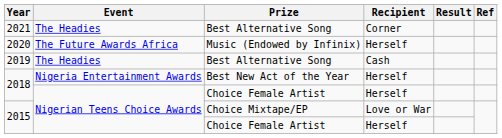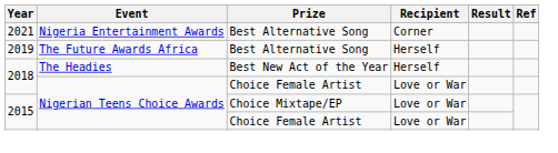2021 | Event: The Headies -> Nigeria Entertainment Awards
- row: 2020 | The Future Awards Africa | Music (Endowed by Infinix) | Herself
2019 | Event: The Headies -> The Future Awards Africa
2019 | Recipient: Cash -> Herself
2018 / Best New Act of the Year | Event: Nigeria Entertainment Awards -> The Headies
2018 / Choice Female Artist | Recipient: Herself -> Love or War
2015 / Choice Female Artist | Recipient: Herself -> Love or War
